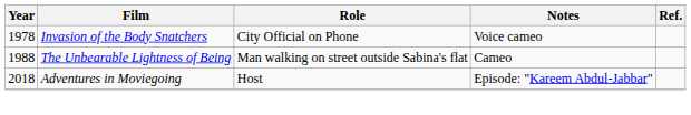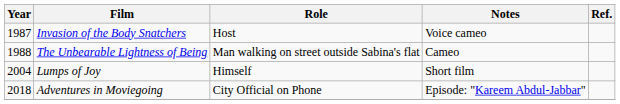Invasion of the Body Snatchers | Year: 1978 -> 1987
Invasion of the Body Snatchers | Role: City Official on Phone -> Host
+ row: 2004 | Lumps of Joy | Himself | Short film
Adventures in Moviegoing | Role: Host -> City Official on Phone
